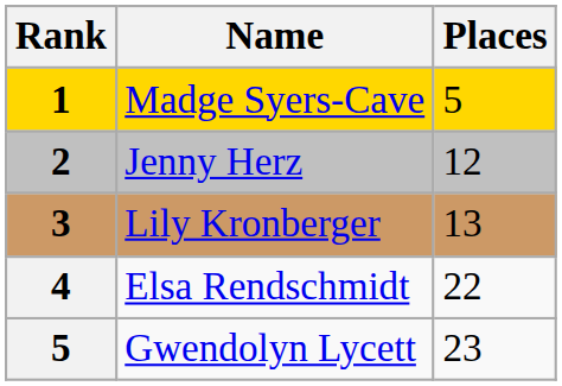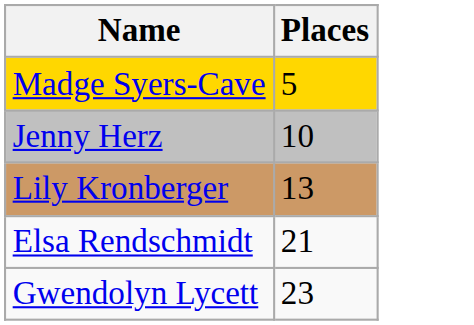- column: Rank | 1 | 2 | 3 | 4 | 5
Jenny Herz | Places: 12 -> 10
Elsa Rendschmidt | Places: 22 -> 21
